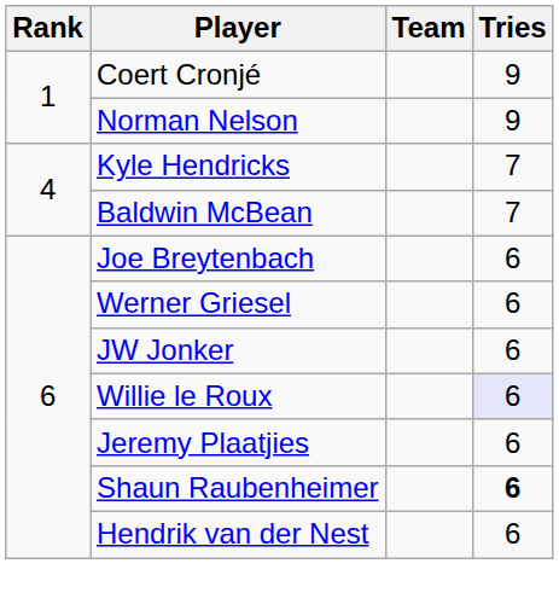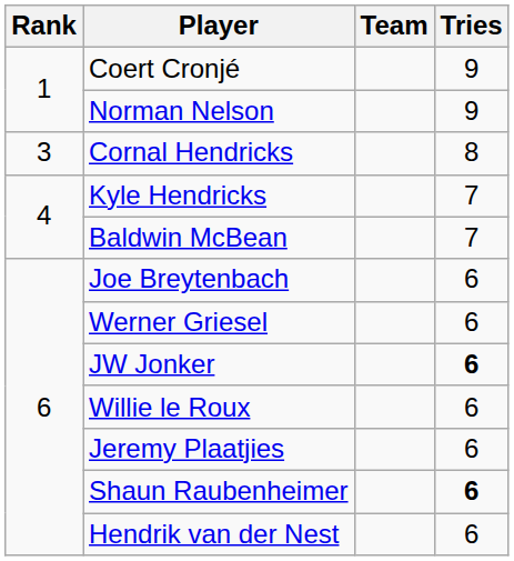+ row: 3 | Cornal Hendricks | 8
JW Jonker | Tries: normal -> bold
Willie le Roux | Tries: lavender background -> no background
